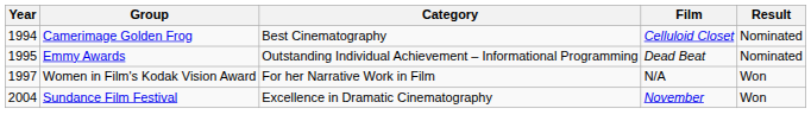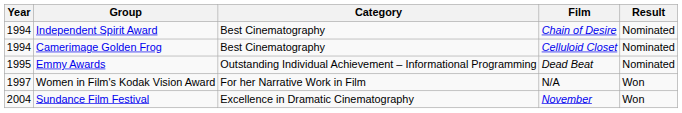+ row: 1994 | Independent Spirit Award | Best Cinematography | Chain of Desire | Nominated
